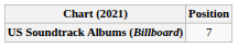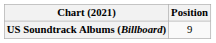US Soundtrack Albums (Billboard) | Position: 7 -> 9
